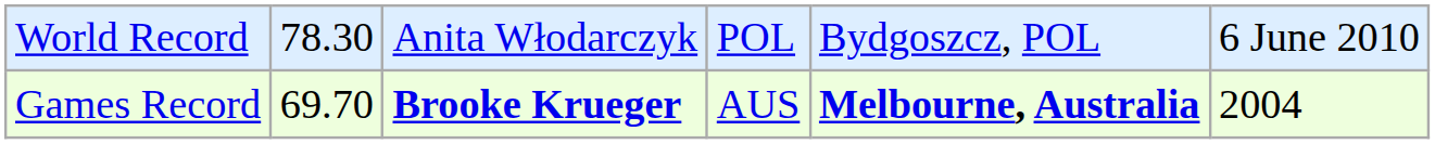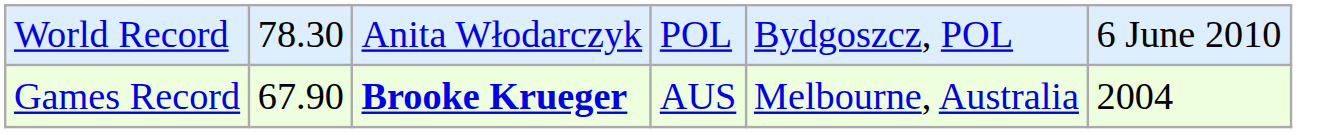Games Record | column 2: 69.70 -> 67.90
Games Record | column 5: bold -> normal
